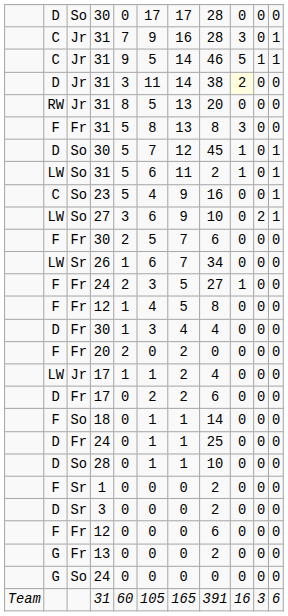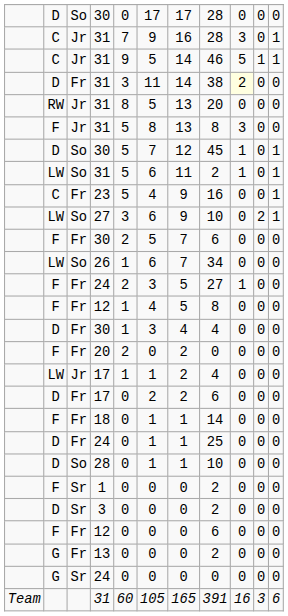D / 31 | column 3: Jr -> Fr
F / 31 | column 3: Fr -> Jr
23 | column 3: So -> Fr
26 | column 3: Sr -> So
18 | column 3: So -> Fr
G / 24 | column 3: So -> Sr
